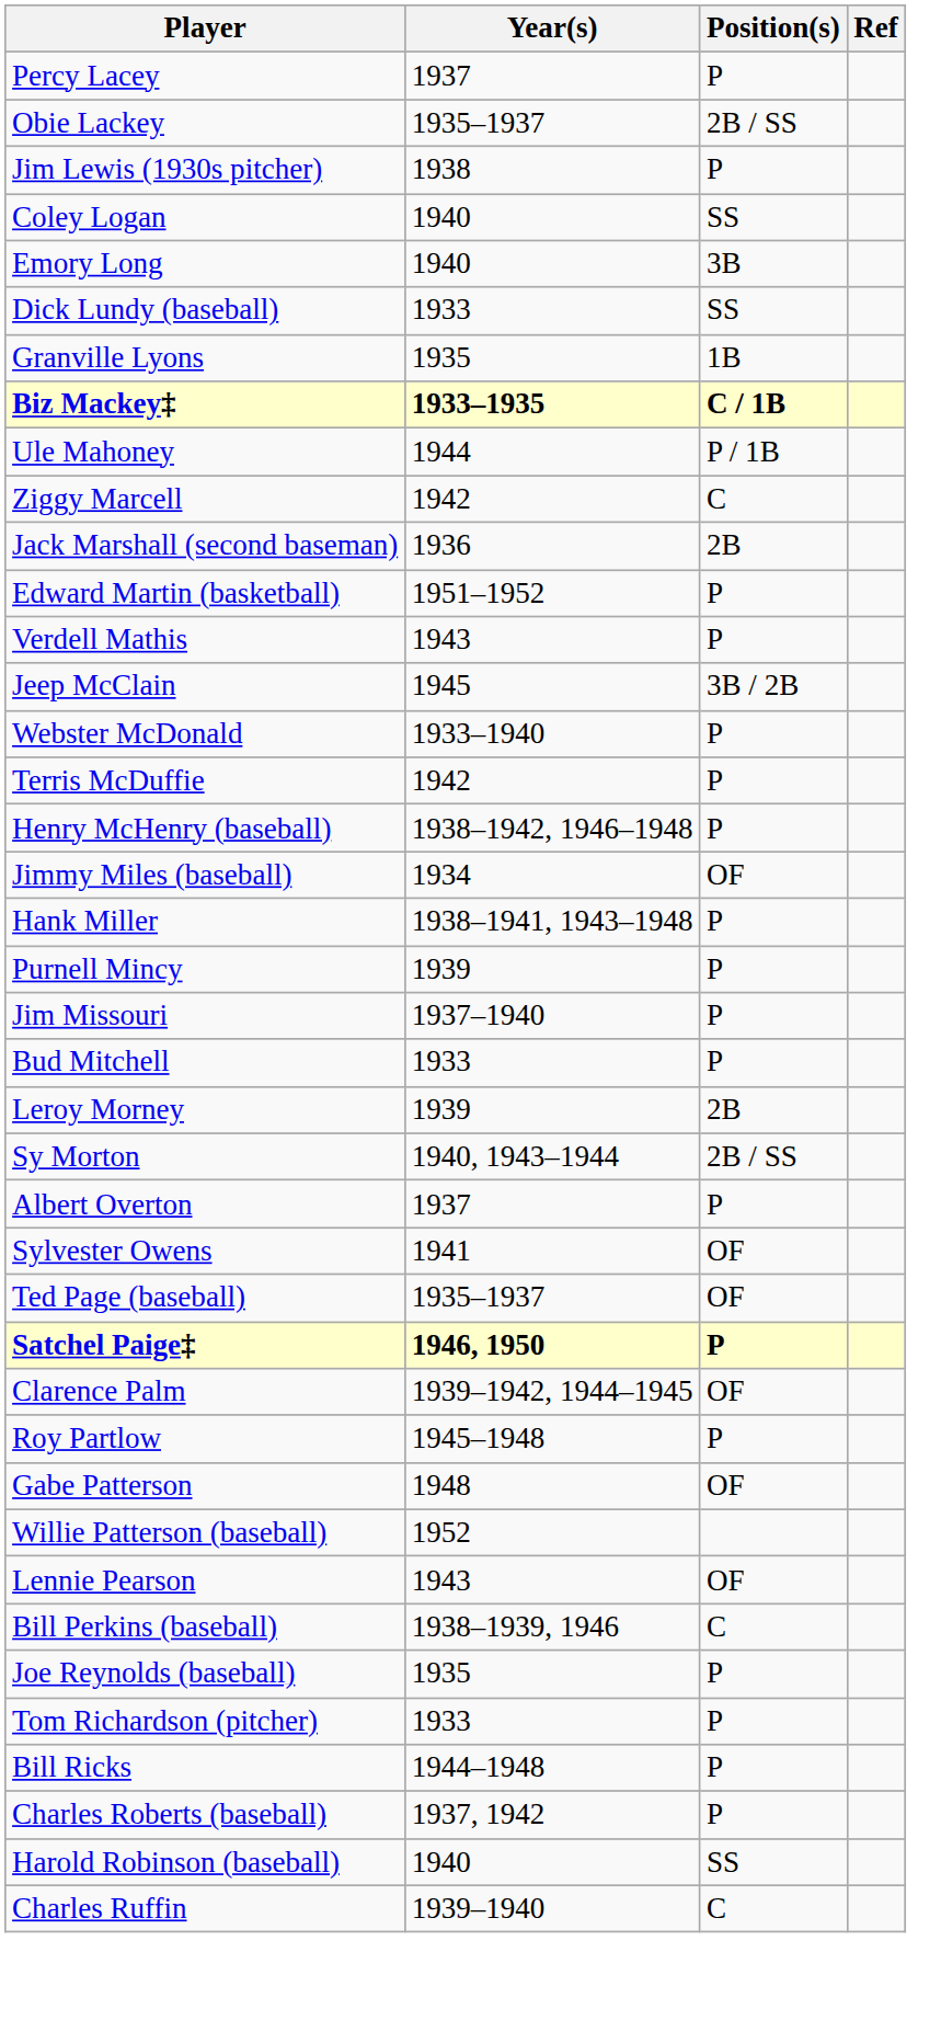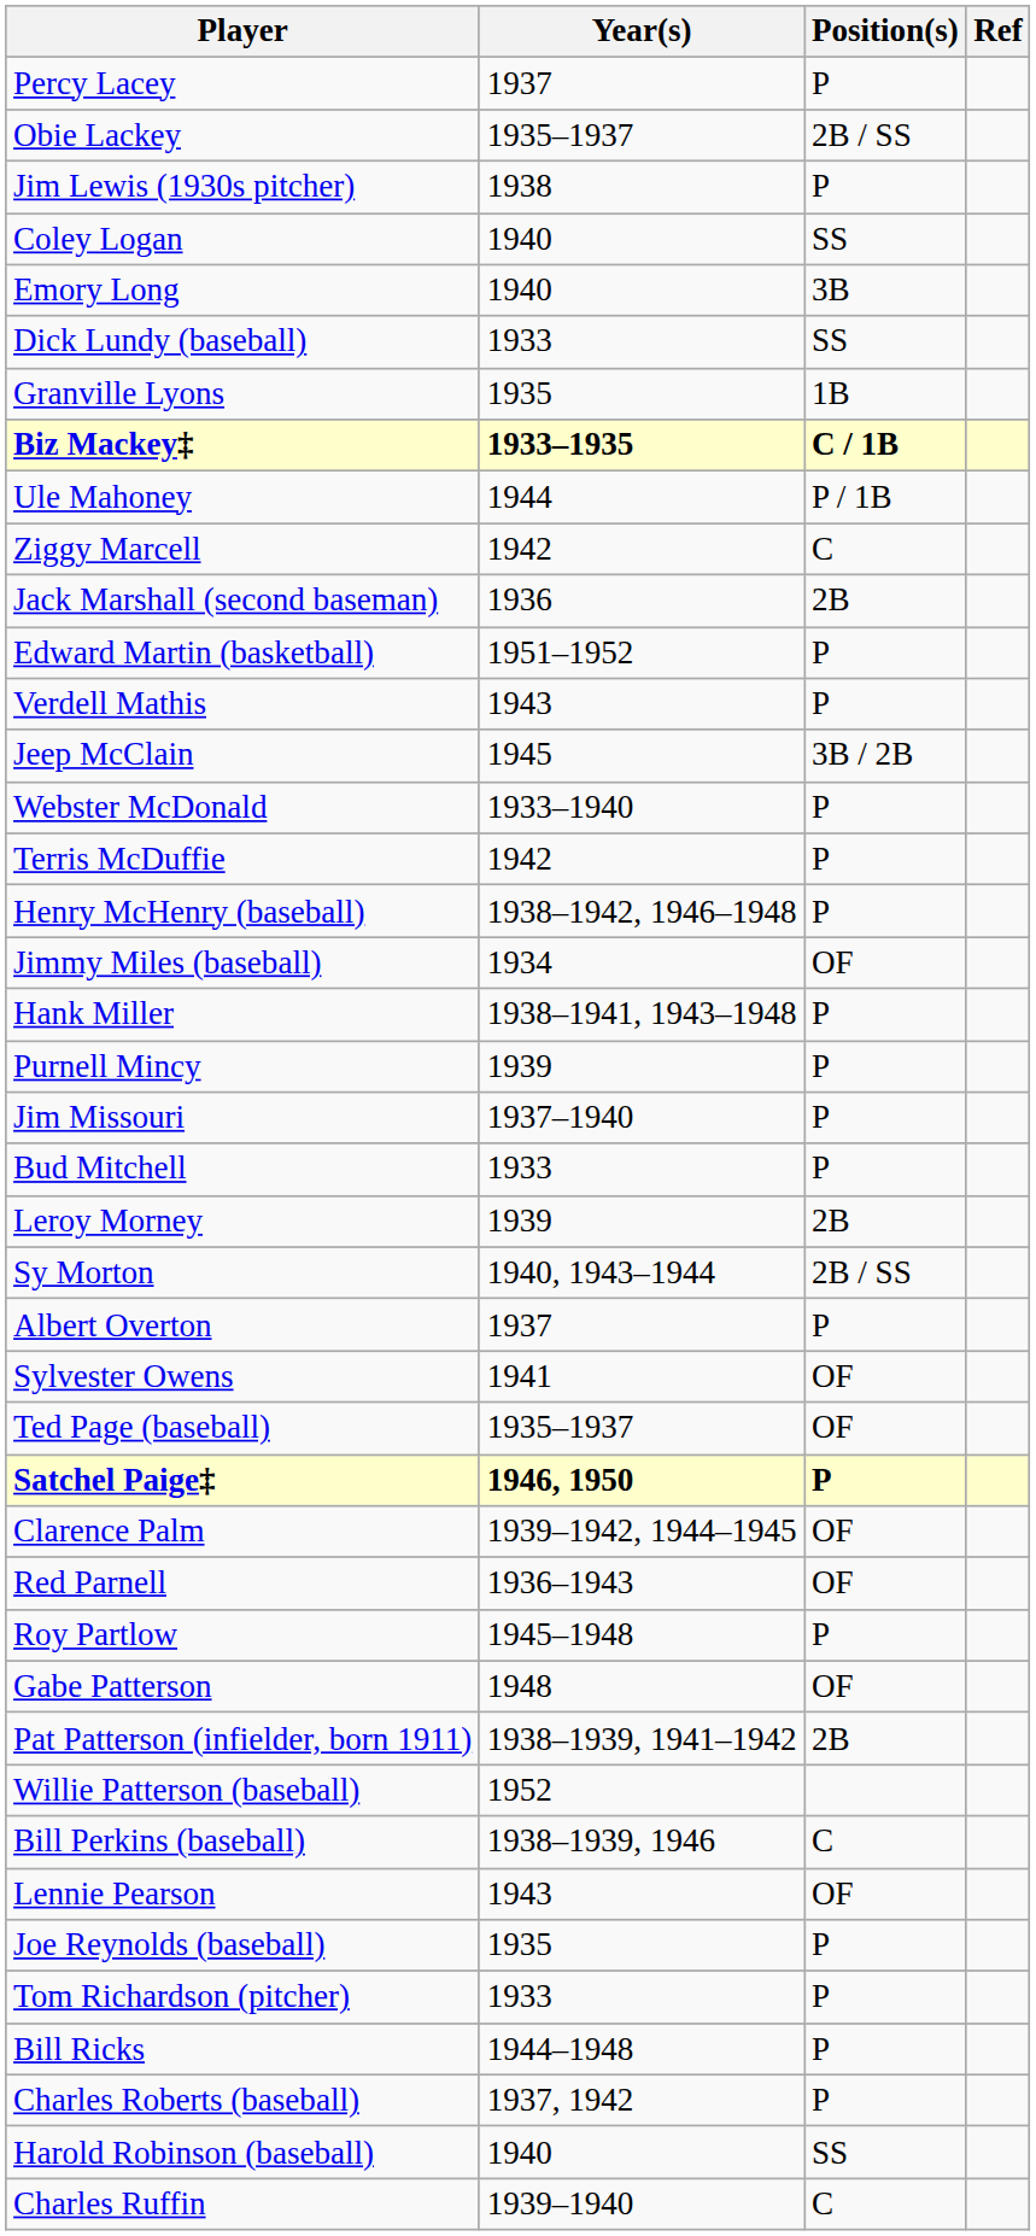+ row: Red Parnell | 1936–1943 | OF
+ row: Pat Patterson (infielder, born 1911) | 1938–1939, 1941–1942 | 2B
rows swapped: Lennie Pearson <-> Bill Perkins (baseball)
